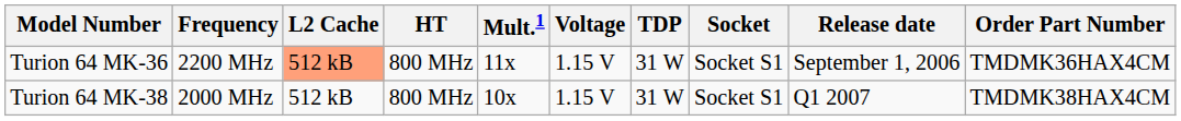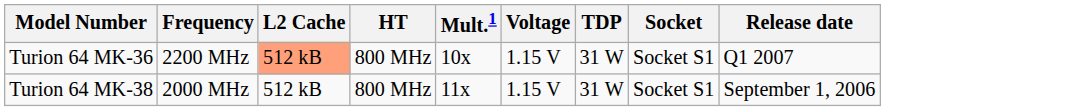- column: Order Part Number | TMDMK36HAX4CM | TMDMK38HAX4CM
Turion 64 MK-36 | Mult.1: 11x -> 10x
Turion 64 MK-36 | Release date: September 1, 2006 -> Q1 2007
Turion 64 MK-38 | Mult.1: 10x -> 11x
Turion 64 MK-38 | Release date: Q1 2007 -> September 1, 2006
